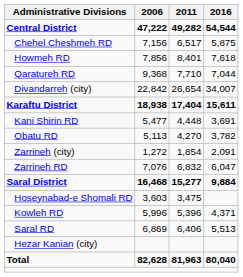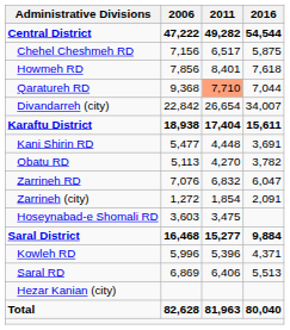Qaratureh RD | 2011: no background -> lightsalmon background
rows swapped: Zarrineh RD <-> Zarrineh (city)
rows swapped: Saral District <-> Hoseynabad-e Shomali RD
